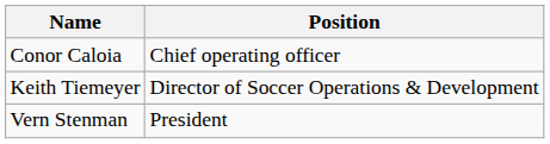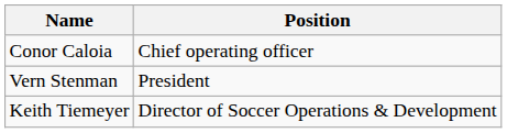rows swapped: Vern Stenman <-> Keith Tiemeyer
